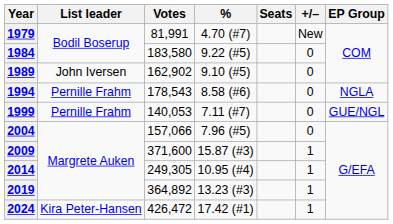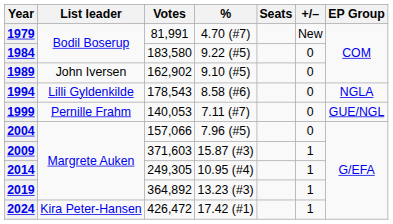1994 | List leader: Pernille Frahm -> Lilli Gyldenkilde
2009 | Votes: 371,600 -> 371,603
